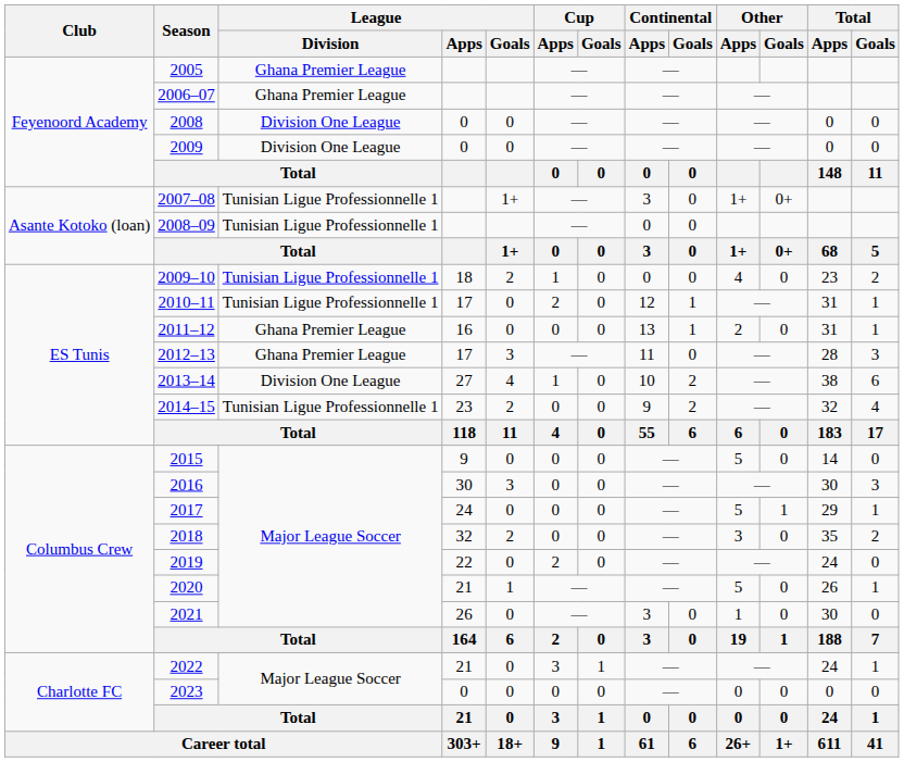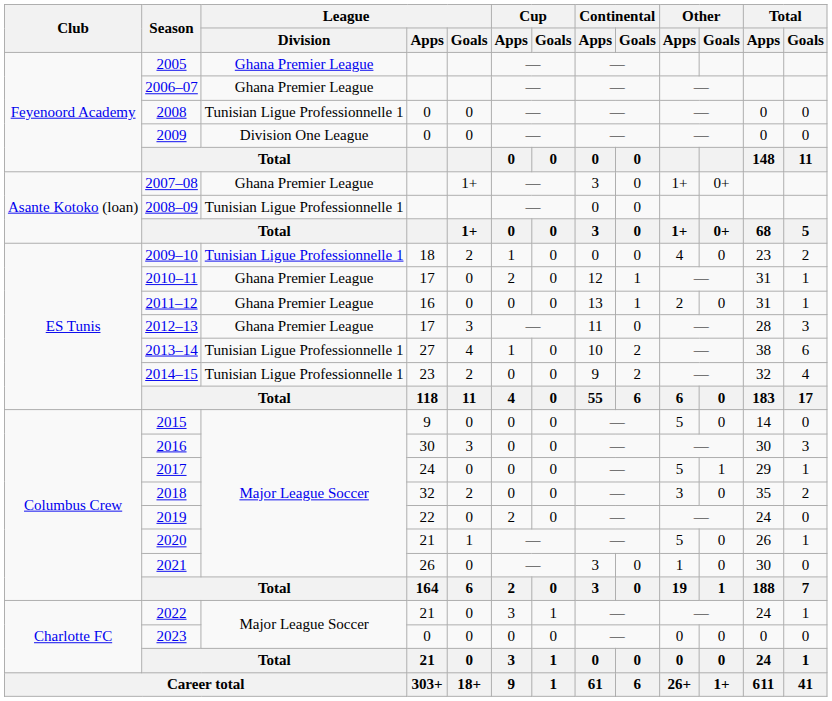2008 | League / Division: Division One League -> Tunisian Ligue Professionnelle 1
2007–08 | League / Division: Tunisian Ligue Professionnelle 1 -> Ghana Premier League
2010–11 | League / Division: Tunisian Ligue Professionnelle 1 -> Ghana Premier League
2013–14 | League / Division: Division One League -> Tunisian Ligue Professionnelle 1
